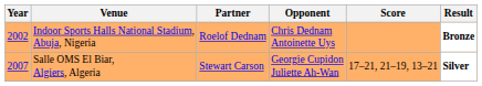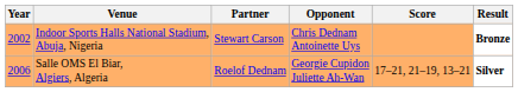Indoor Sports Halls National Stadium, Abuja, Nigeria | Partner: Roelof Dednam -> Stewart Carson
Salle OMS El Biar, Algiers, Algeria | Year: 2007 -> 2006
Salle OMS El Biar, Algiers, Algeria | Partner: Stewart Carson -> Roelof Dednam
